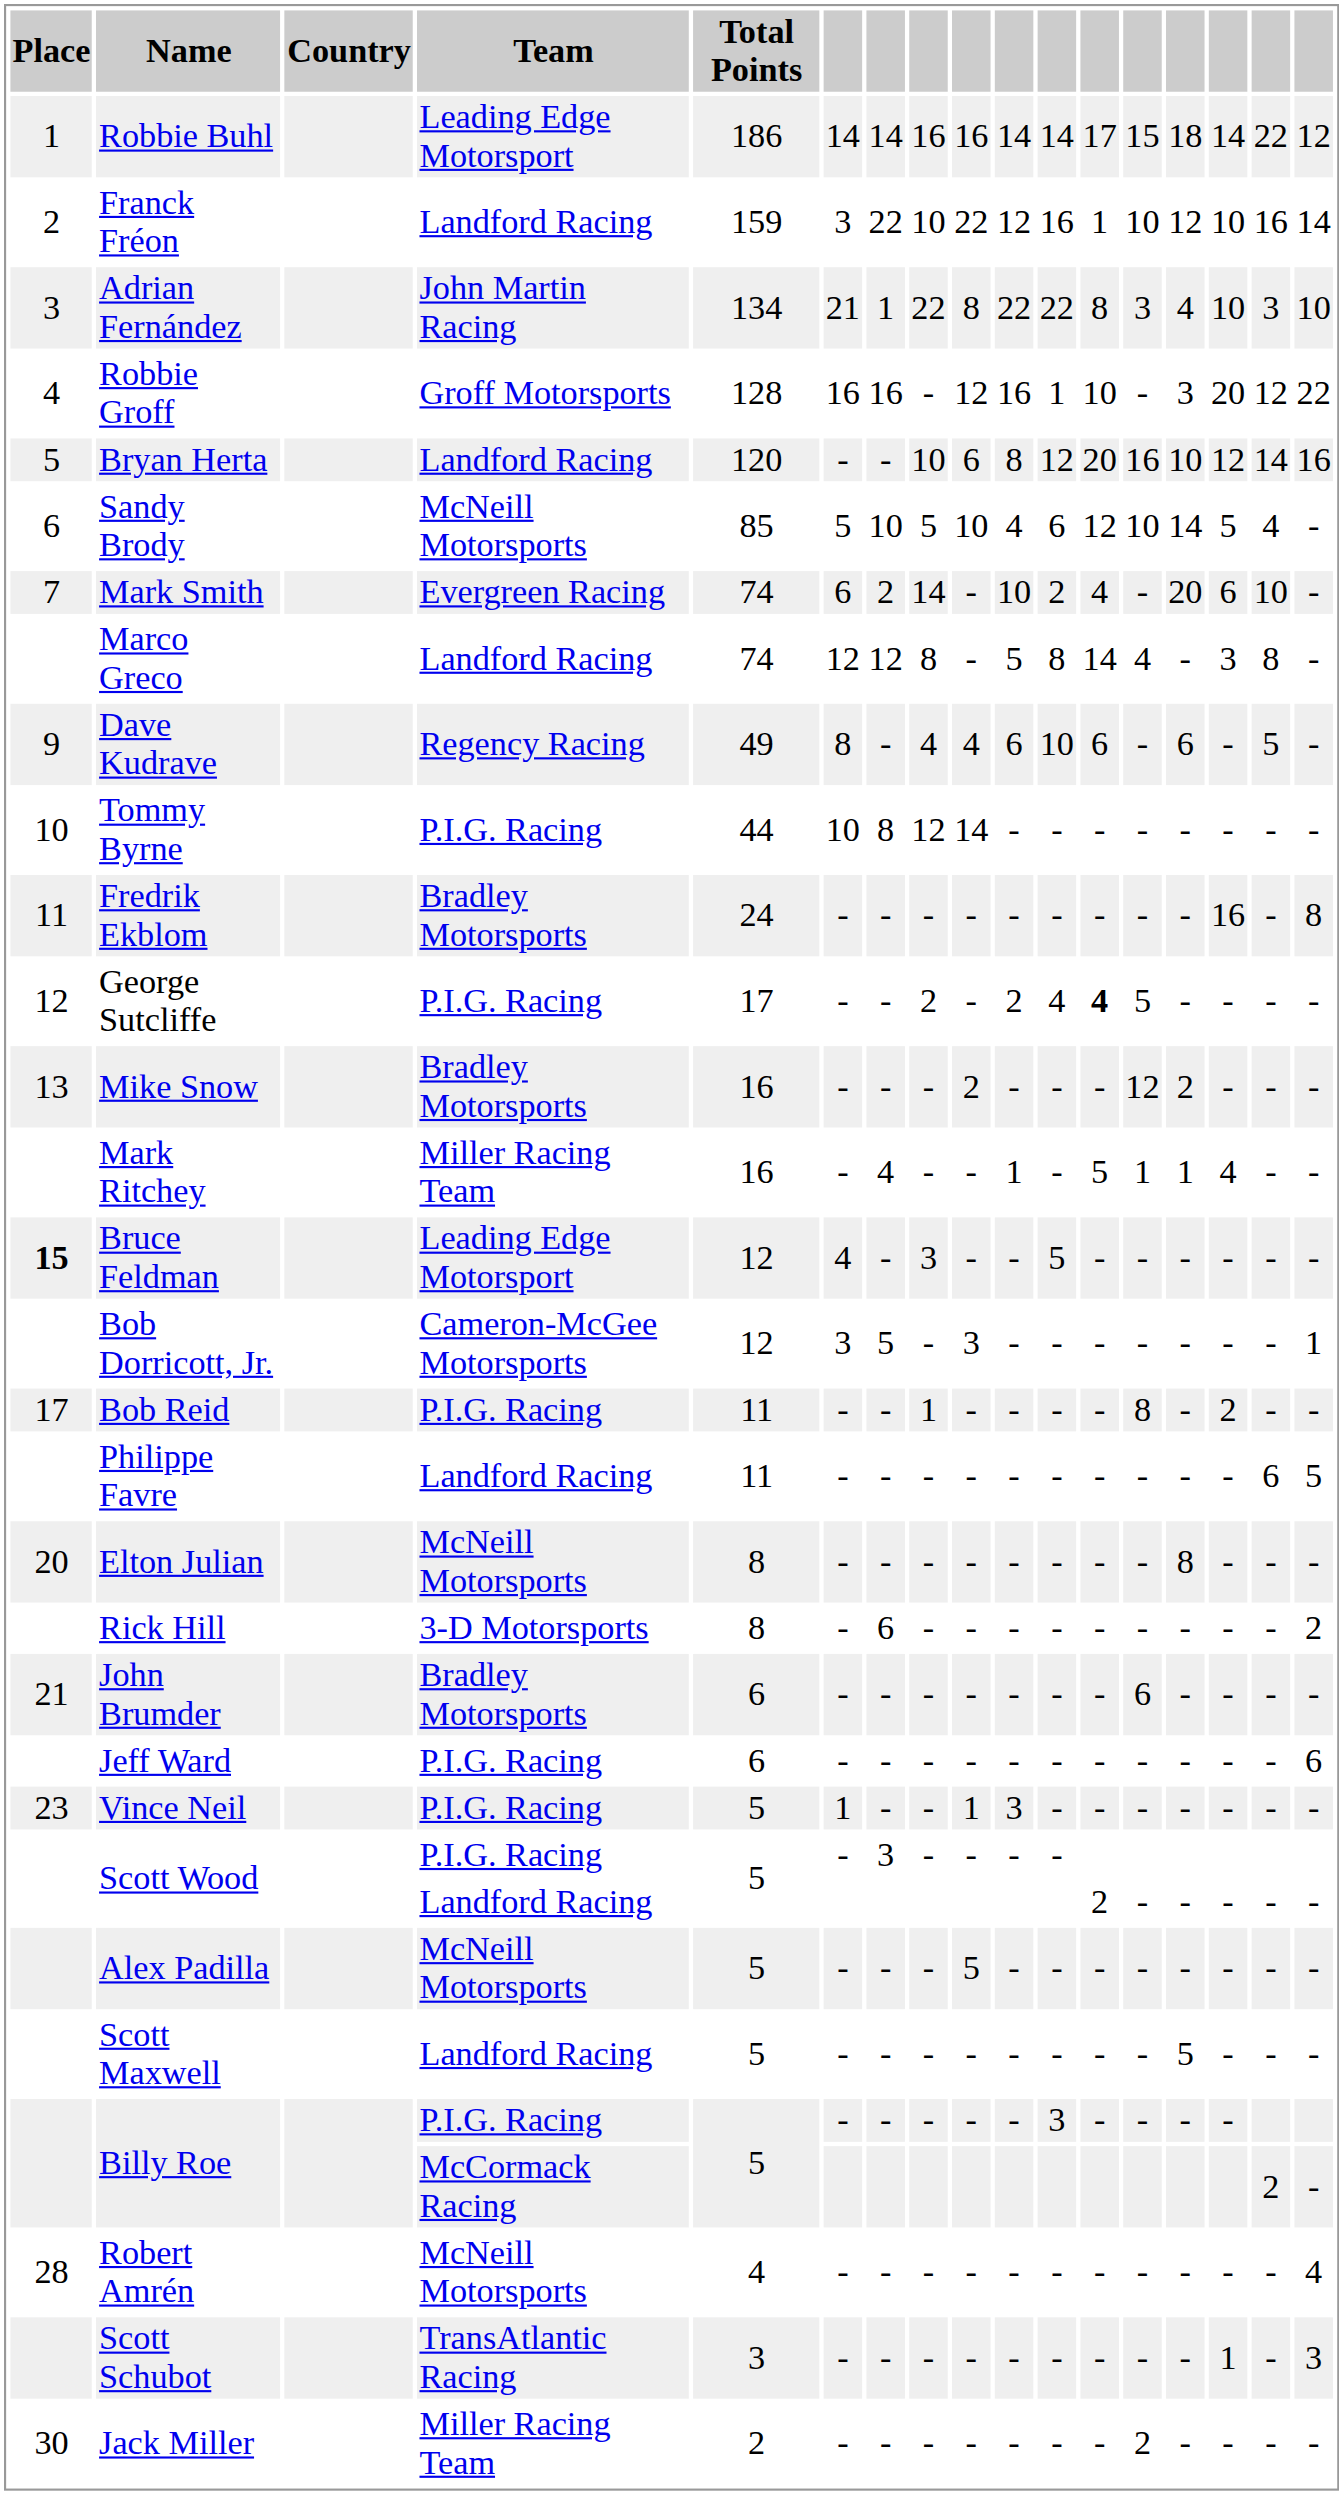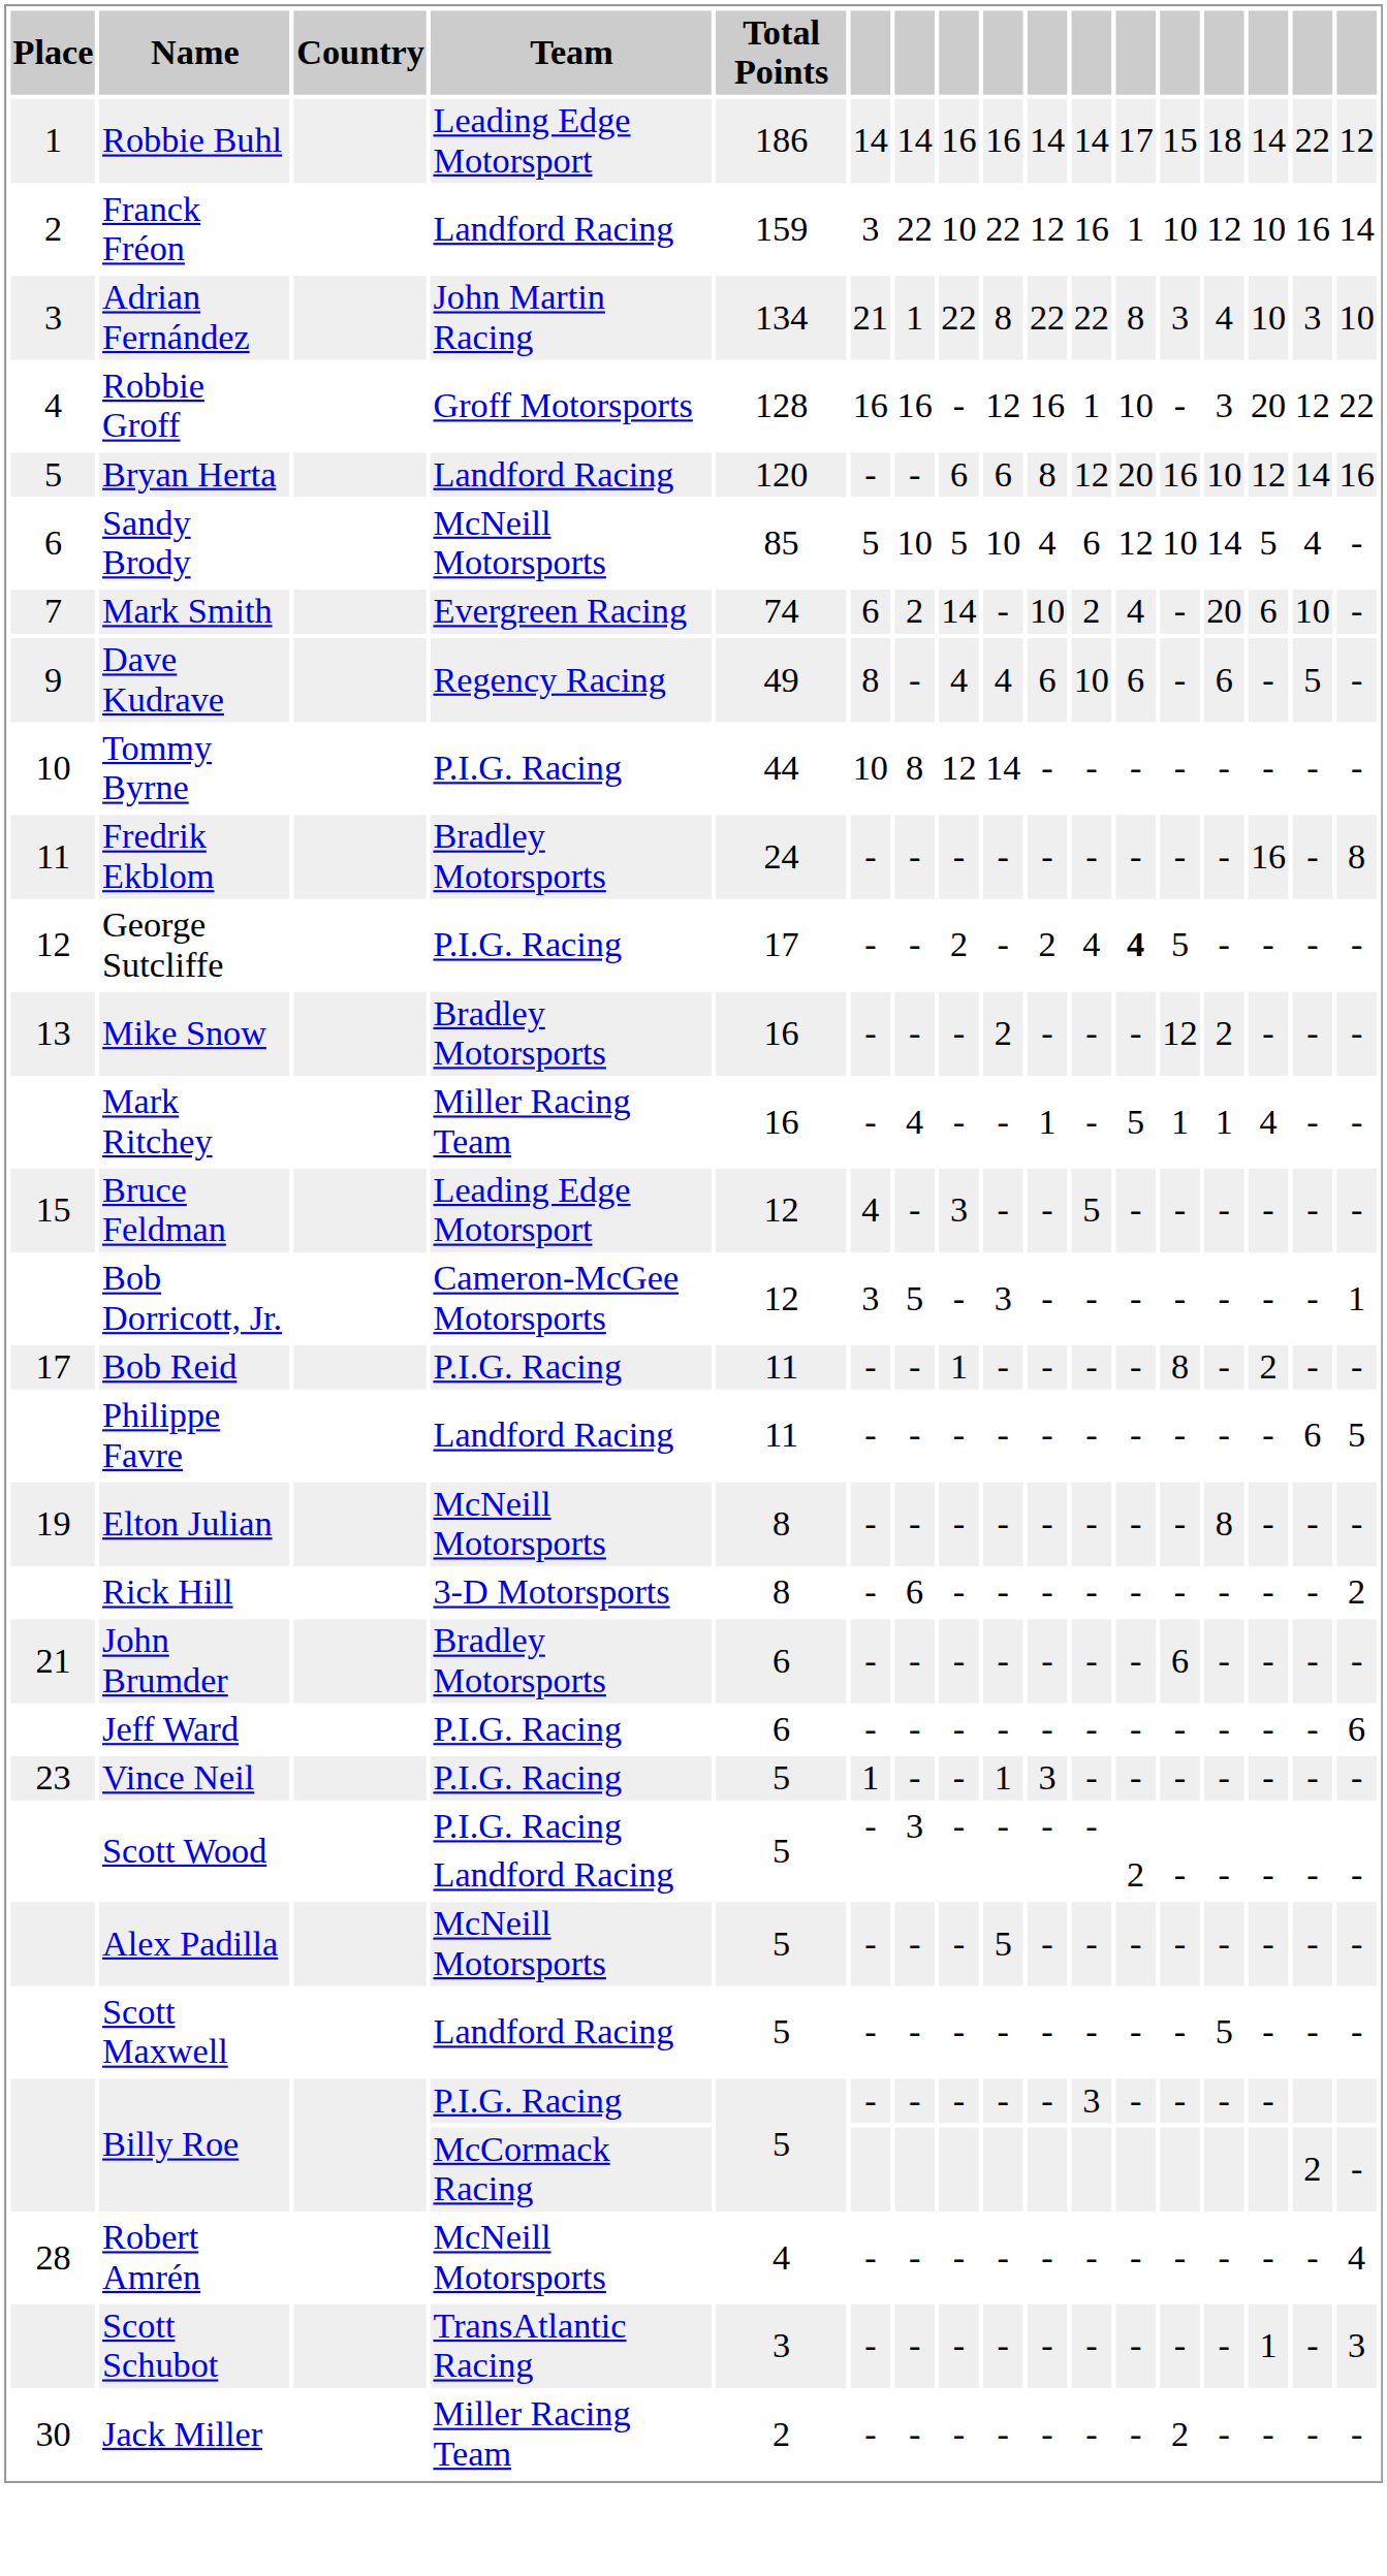Bryan Herta | column 8: 10 -> 6
- row: Marco Greco | Landford Racing | 74 | 12 | 12 | 8 | - | 5 | 8 | 14 | 4 | - | 3 | 8 | -
Bruce Feldman | Place: bold -> normal
Elton Julian | Place: 20 -> 19
